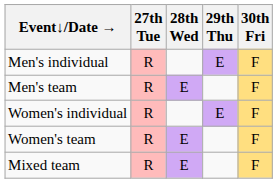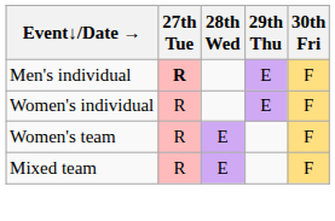Men's individual | 27th Tue: normal -> bold
- row: Men's team | R | E | F
